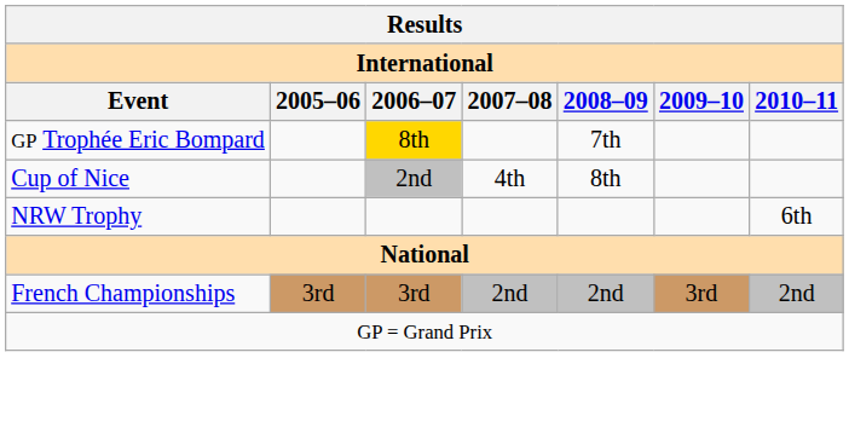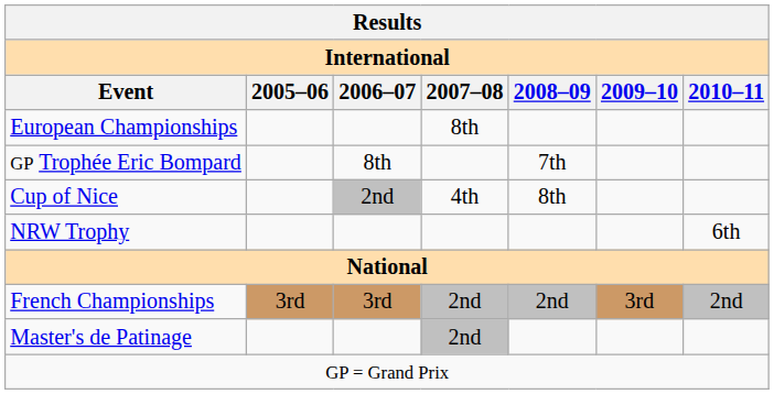+ row: European Championships | 8th
GP Trophée Eric Bompard | 2006–07: gold background -> no background
+ row: Master's de Patinage | 2nd
